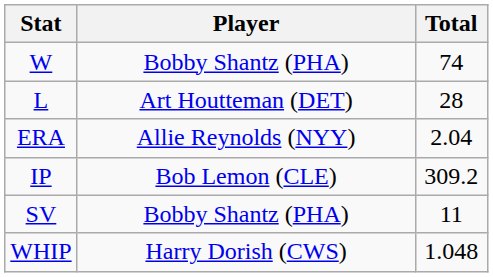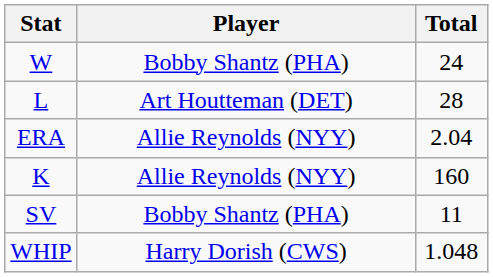W | Total: 74 -> 24
+ row: K | Allie Reynolds (NYY) | 160
- row: IP | Bob Lemon (CLE) | 309.2
